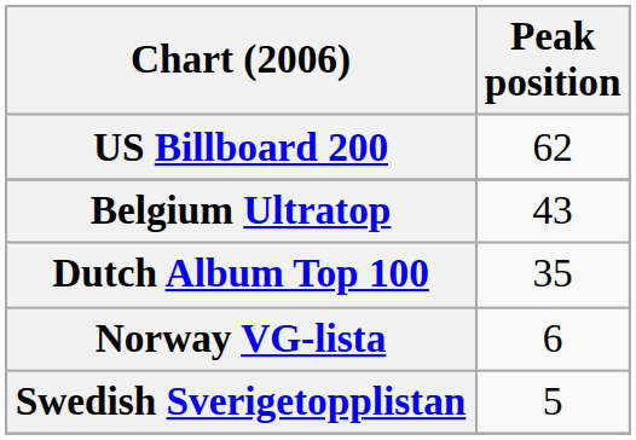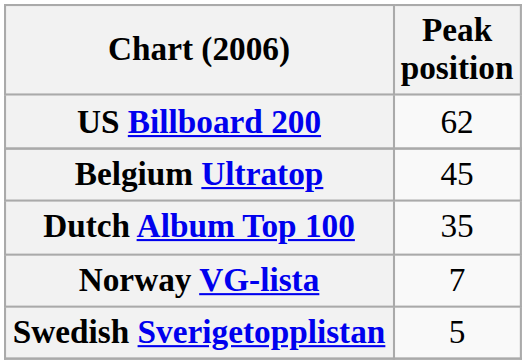Belgium Ultratop | Peak position: 43 -> 45
Norway VG-lista | Peak position: 6 -> 7
